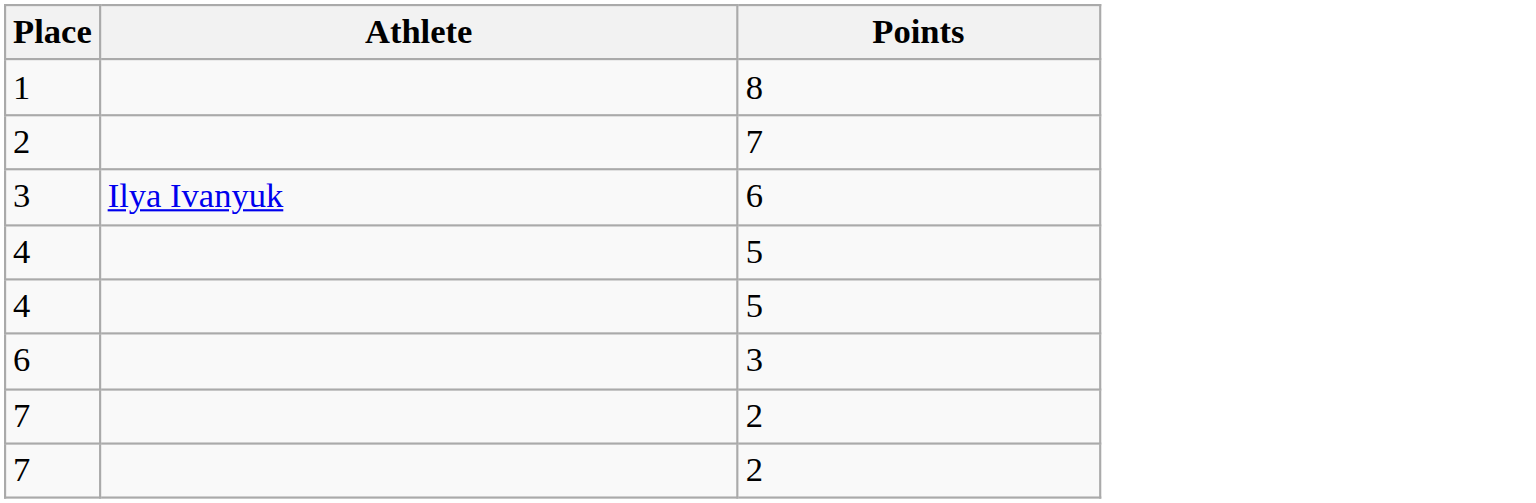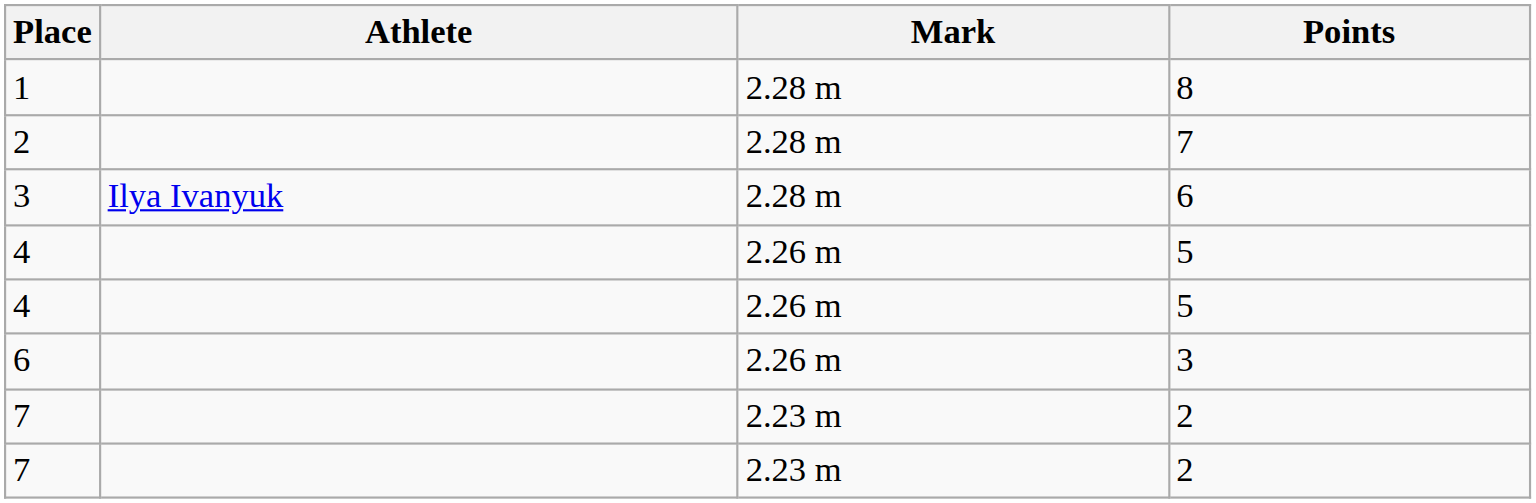+ column: Mark | 2.28 m | 2.28 m | 2.28 m | 2.26 m | 2.26 m | 2.26 m | 2.23 m | 2.23 m
